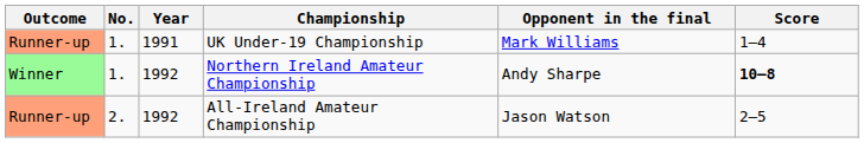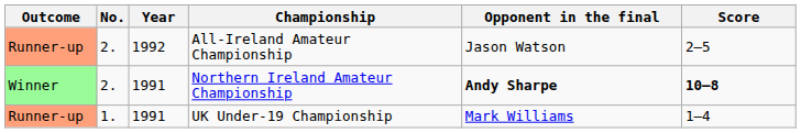rows swapped: UK Under-19 Championship <-> All-Ireland Amateur Championship
Northern Ireland Amateur Championship | No.: 1. -> 2.
Northern Ireland Amateur Championship | Year: 1992 -> 1991
Northern Ireland Amateur Championship | Opponent in the final: normal -> bold
